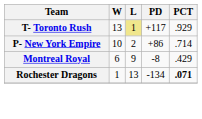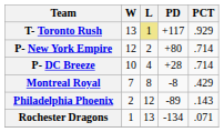P- New York Empire | W: 10 -> 12
P- New York Empire | PD: +86 -> +80
+ row: P- DC Breeze | 10 | 4 | +28 | .714
Montreal Royal | W: 6 -> 7
Montreal Royal | L: 9 -> 8
+ row: Philadelphia Phoenix | 2 | 12 | -89 | .143
Rochester Dragons | PCT: bold -> normal
